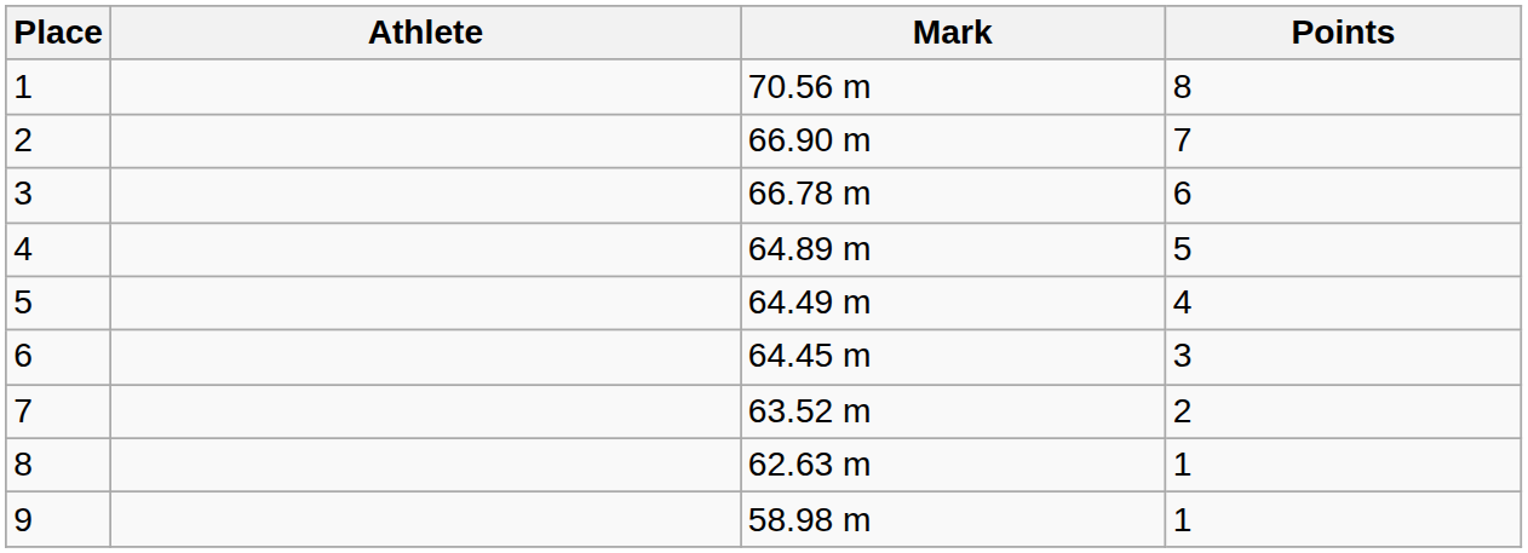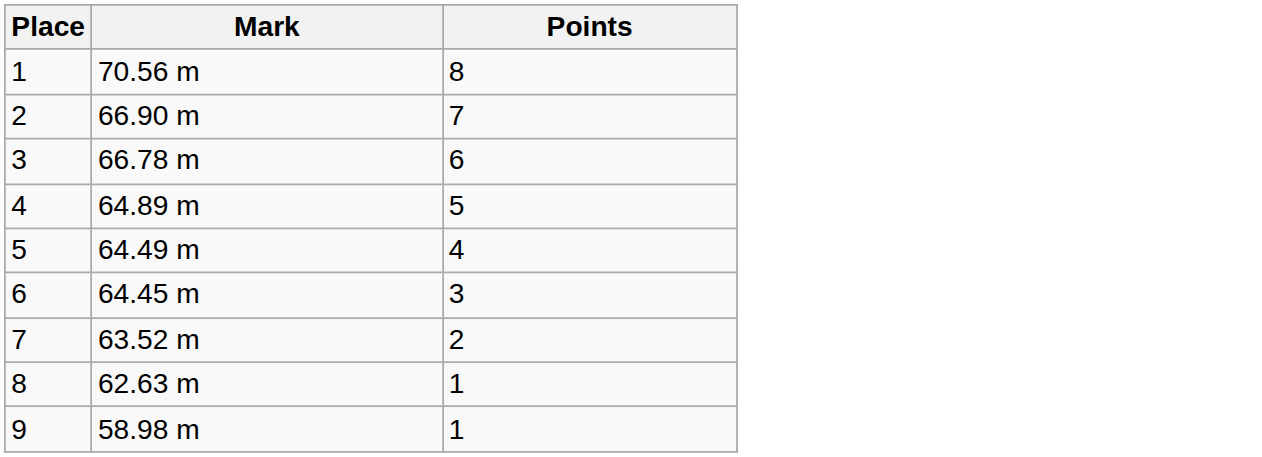- column: Athlete
